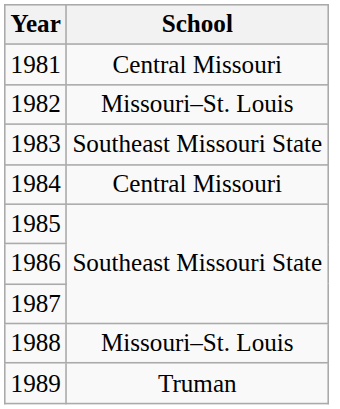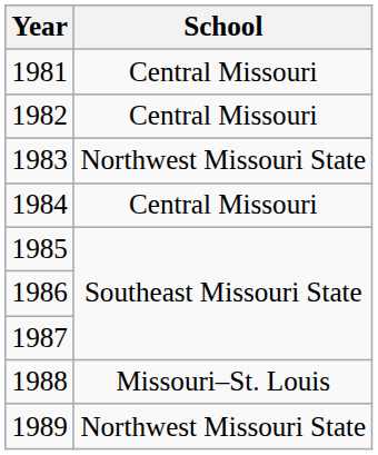1982 | School: Missouri–St. Louis -> Central Missouri
1983 | School: Southeast Missouri State -> Northwest Missouri State
1989 | School: Truman -> Northwest Missouri State
